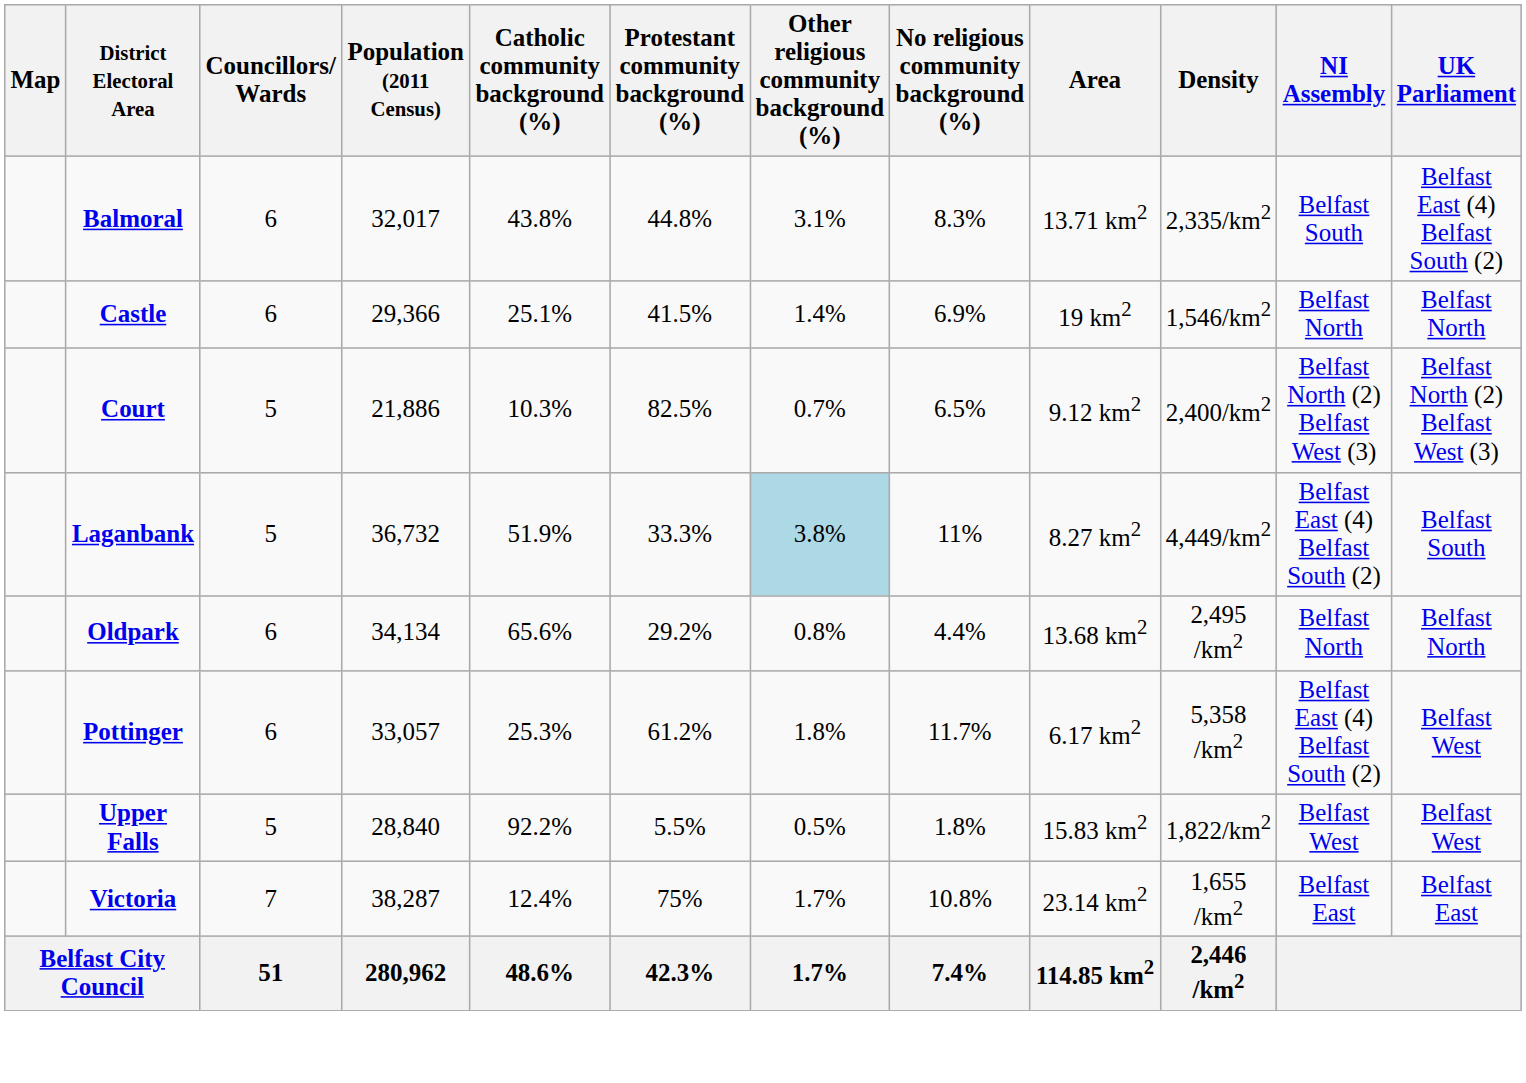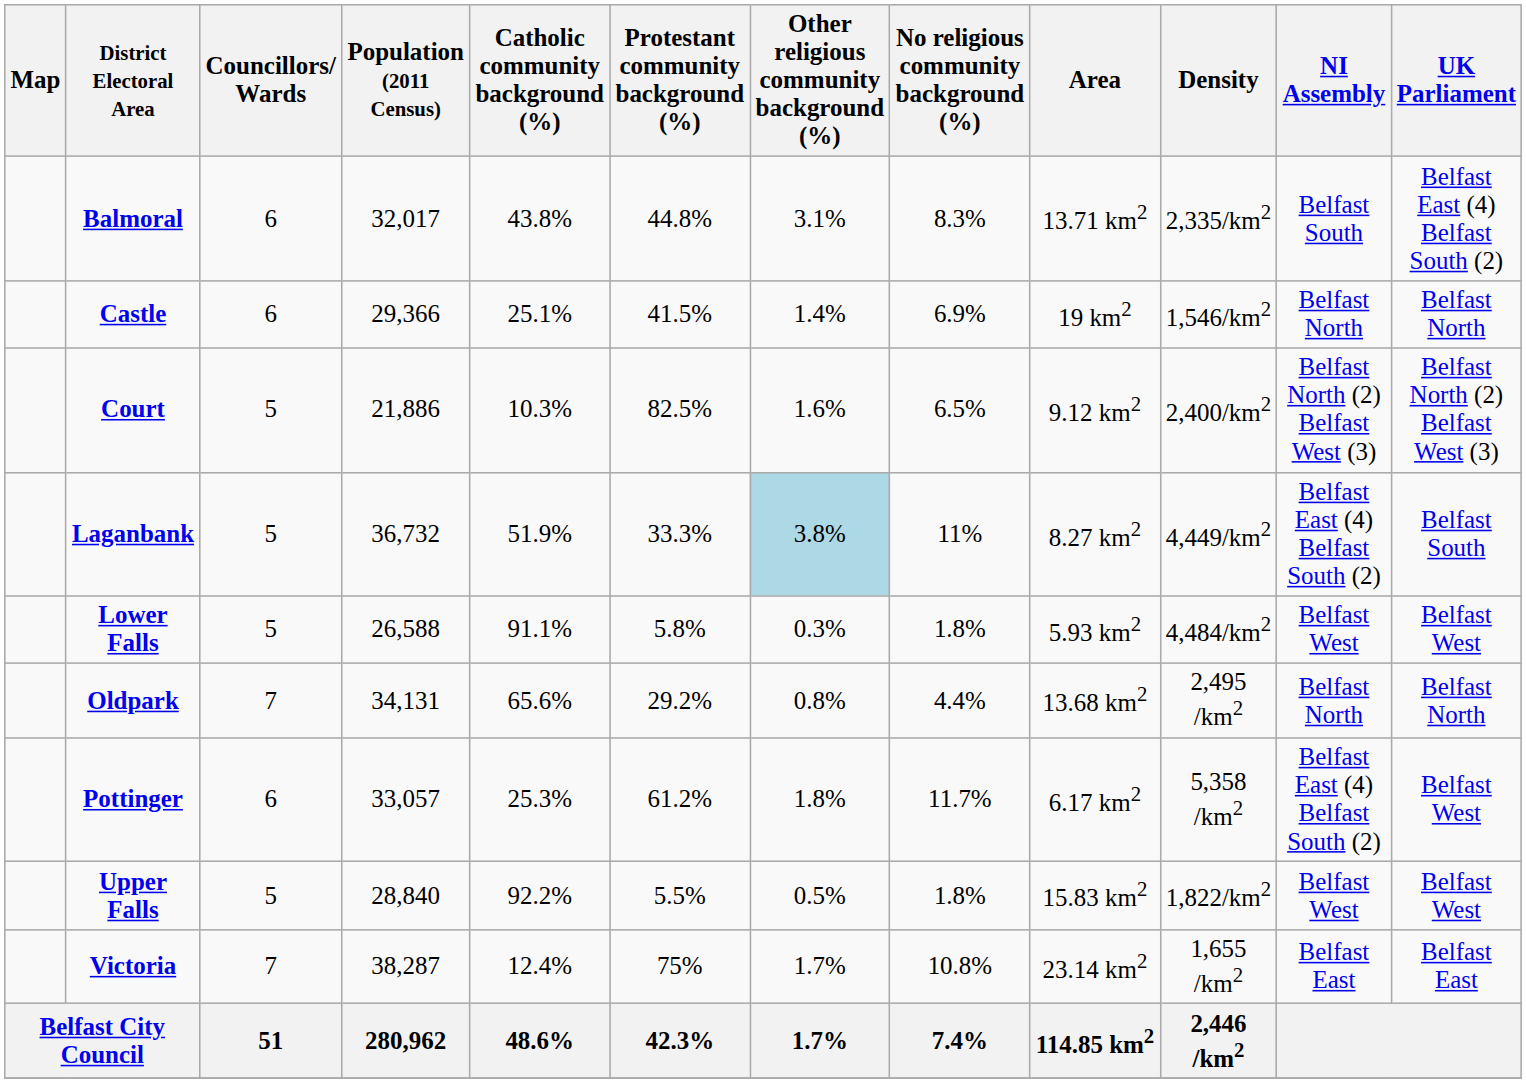Court | Other religious community background (%): 0.7% -> 1.6%
+ row: Lower Falls | 5 | 26,588 | 91.1% | 5.8% | 0.3% | 1.8% | 5.93 km2 | 4,484/km2 | Belfast West | Belfast West
Oldpark | Councillors/ Wards: 6 -> 7
Oldpark | Population (2011 Census): 34,134 -> 34,131
